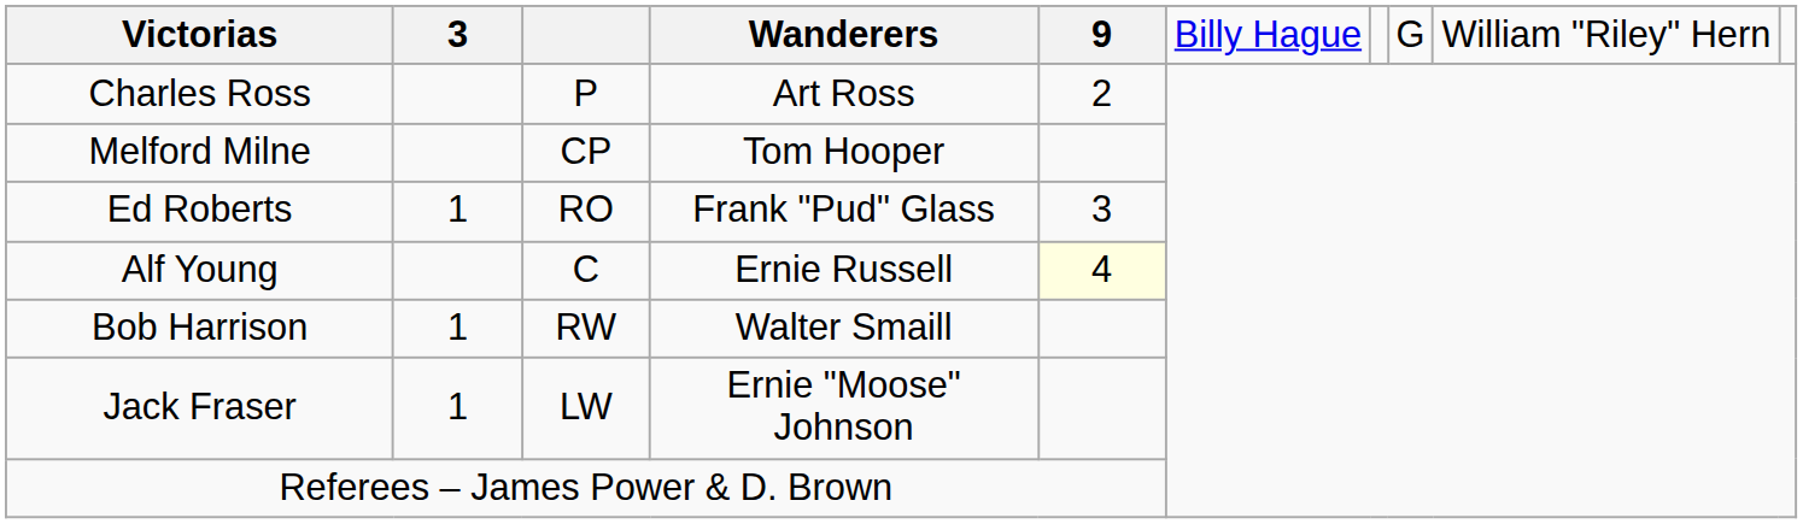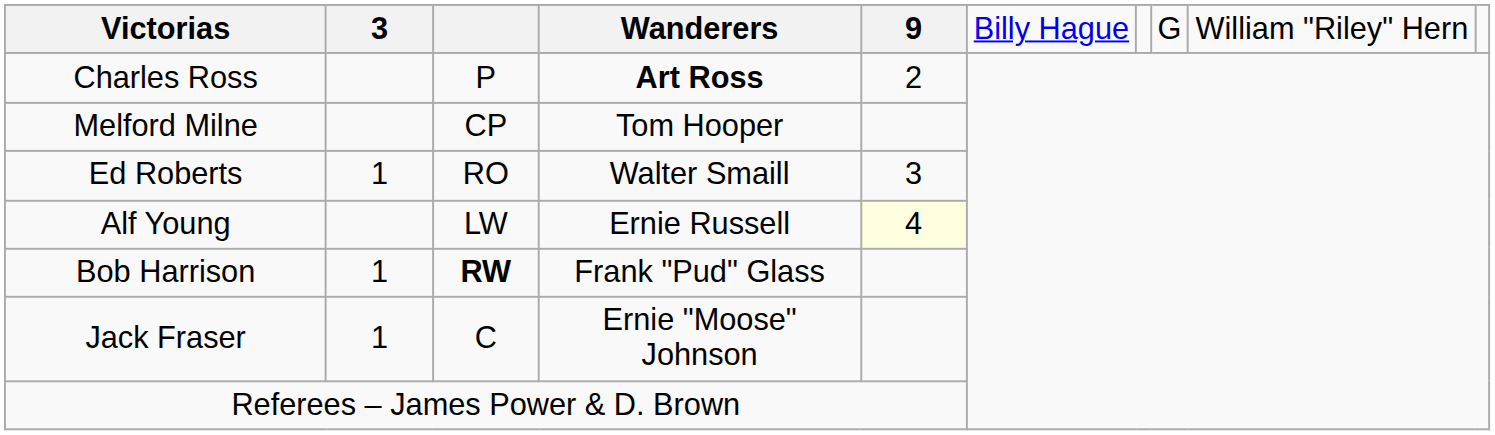Charles Ross | column 4: normal -> bold
Ed Roberts | column 4: Frank "Pud" Glass -> Walter Smaill
Alf Young | column 3: C -> LW
Bob Harrison | column 3: normal -> bold
Bob Harrison | column 4: Walter Smaill -> Frank "Pud" Glass
Jack Fraser | column 3: LW -> C
